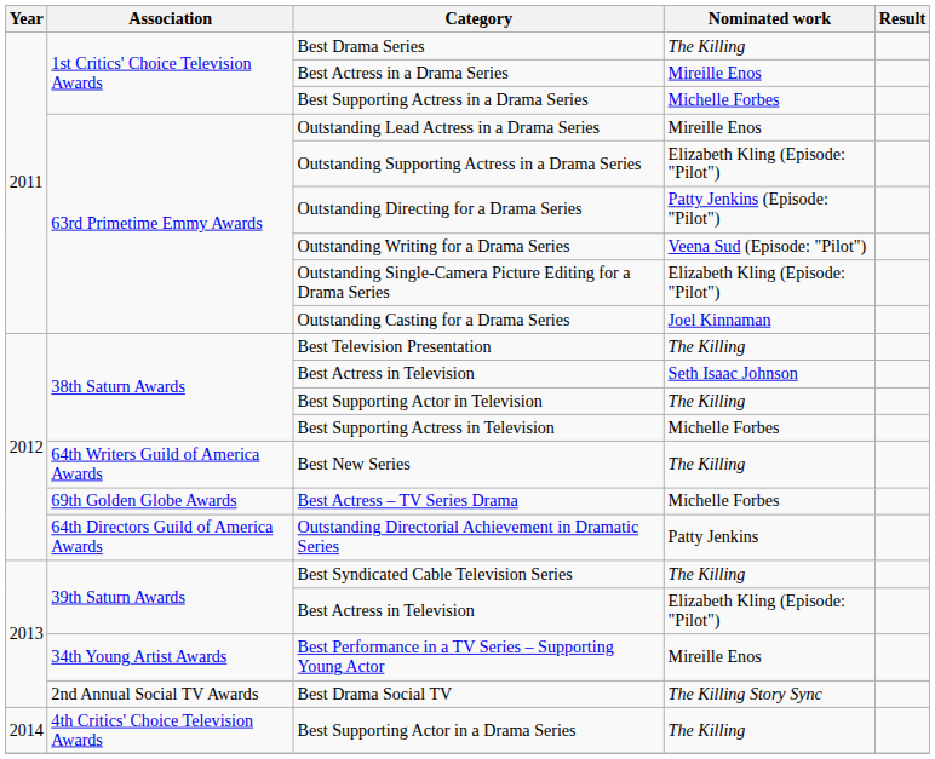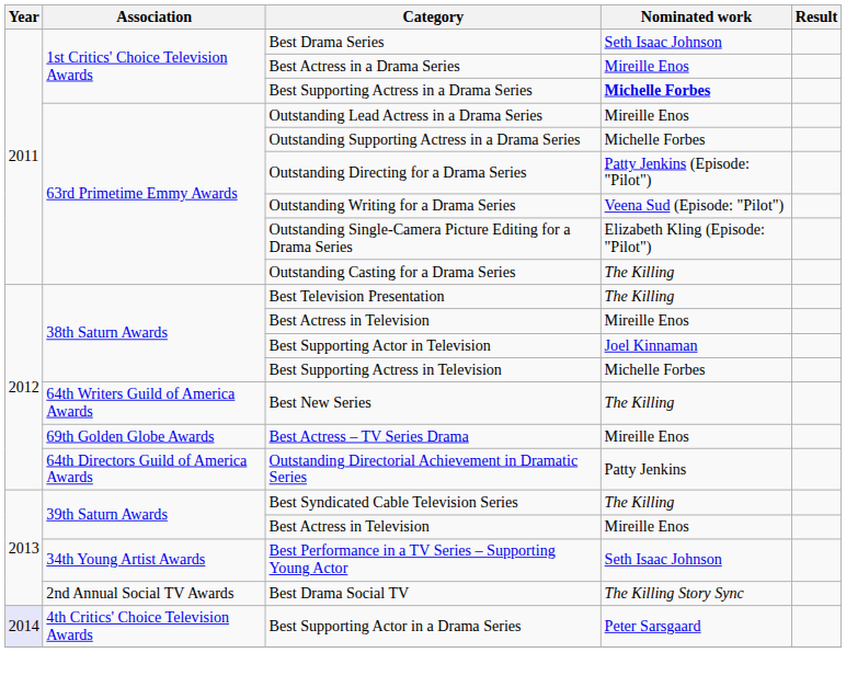Best Drama Series | Nominated work: The Killing -> Seth Isaac Johnson
Best Supporting Actress in a Drama Series | Nominated work: normal -> bold
Outstanding Supporting Actress in a Drama Series | Nominated work: Elizabeth Kling (Episode: "Pilot") -> Michelle Forbes
Outstanding Casting for a Drama Series | Nominated work: Joel Kinnaman -> The Killing
38th Saturn Awards / Best Actress in Television | Nominated work: Seth Isaac Johnson -> Mireille Enos
Best Supporting Actor in Television | Nominated work: The Killing -> Joel Kinnaman
Best Actress – TV Series Drama | Nominated work: Michelle Forbes -> Mireille Enos
39th Saturn Awards / Best Actress in Television | Nominated work: Elizabeth Kling (Episode: "Pilot") -> Mireille Enos
Best Performance in a TV Series – Supporting Young Actor | Nominated work: Mireille Enos -> Seth Isaac Johnson
Best Supporting Actor in a Drama Series | Year: no background -> lavender background
Best Supporting Actor in a Drama Series | Nominated work: The Killing -> Peter Sarsgaard
